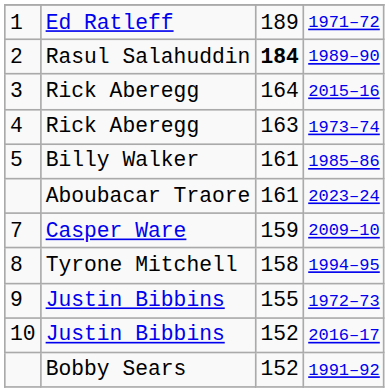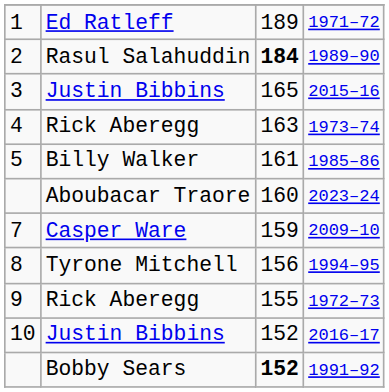2015–16 | column 2: Rick Aberegg -> Justin Bibbins
2015–16 | column 3: 164 -> 165
2023–24 | column 3: 161 -> 160
1994–95 | column 3: 158 -> 156
1972–73 | column 2: Justin Bibbins -> Rick Aberegg
1991–92 | column 3: normal -> bold
